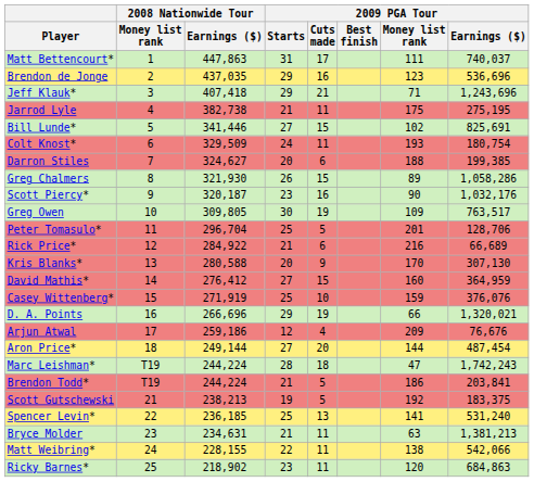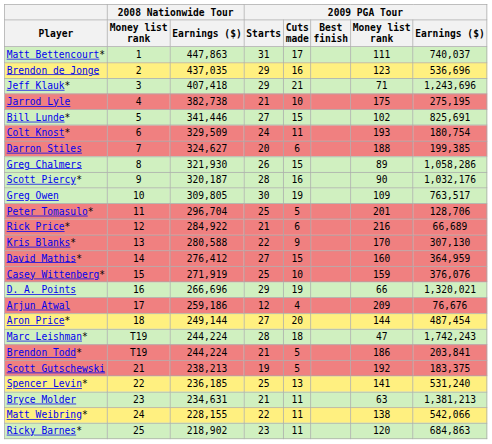Jarrod Lyle | 2009 PGA Tour / Cuts made: 11 -> 10
Scott Piercy* | 2009 PGA Tour / Starts: 23 -> 28
Kris Blanks* | 2009 PGA Tour / Starts: 20 -> 22
